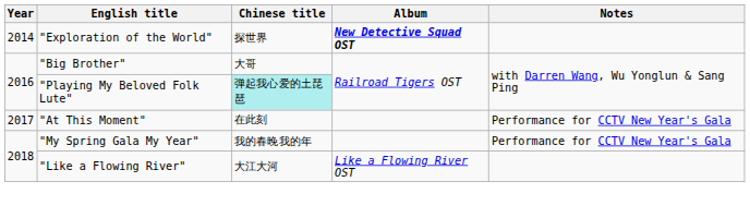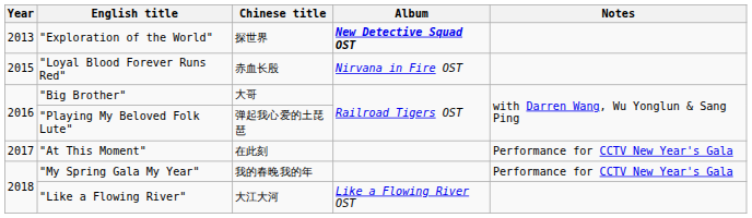"Exploration of the World" | Year: 2014 -> 2013
+ row: 2015 | "Loyal Blood Forever Runs Red" | 赤血长殷 | Nirvana in Fire OST
"Playing My Beloved Folk Lute" | Chinese title: paleturquoise background -> no background
